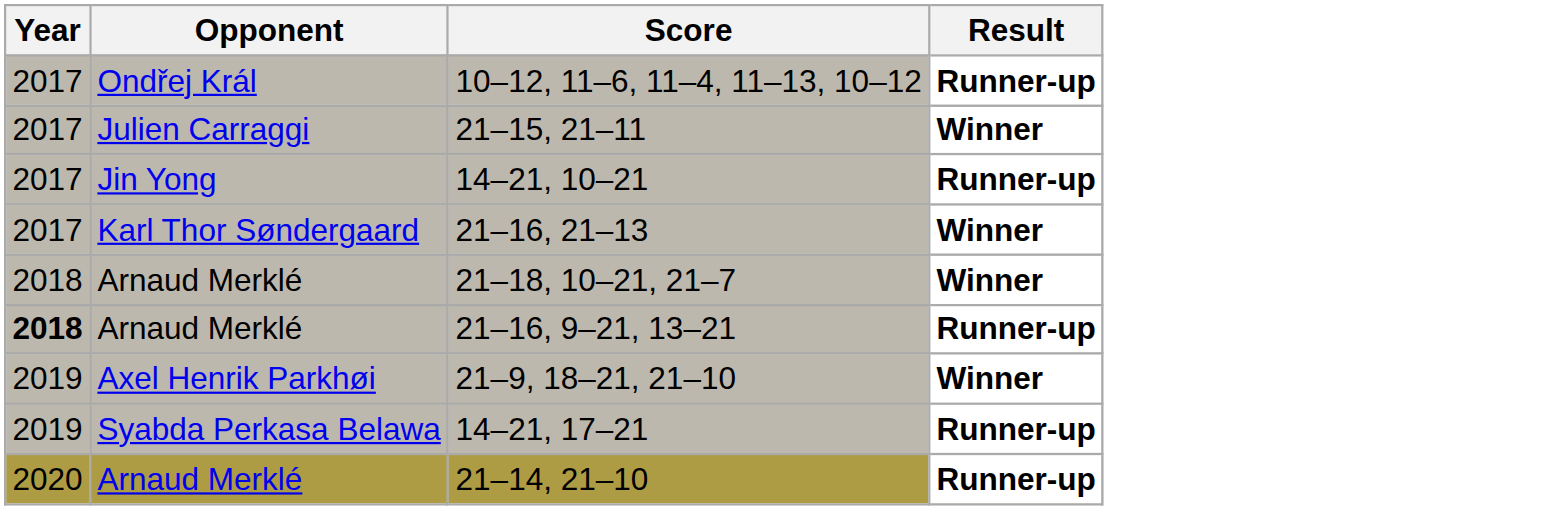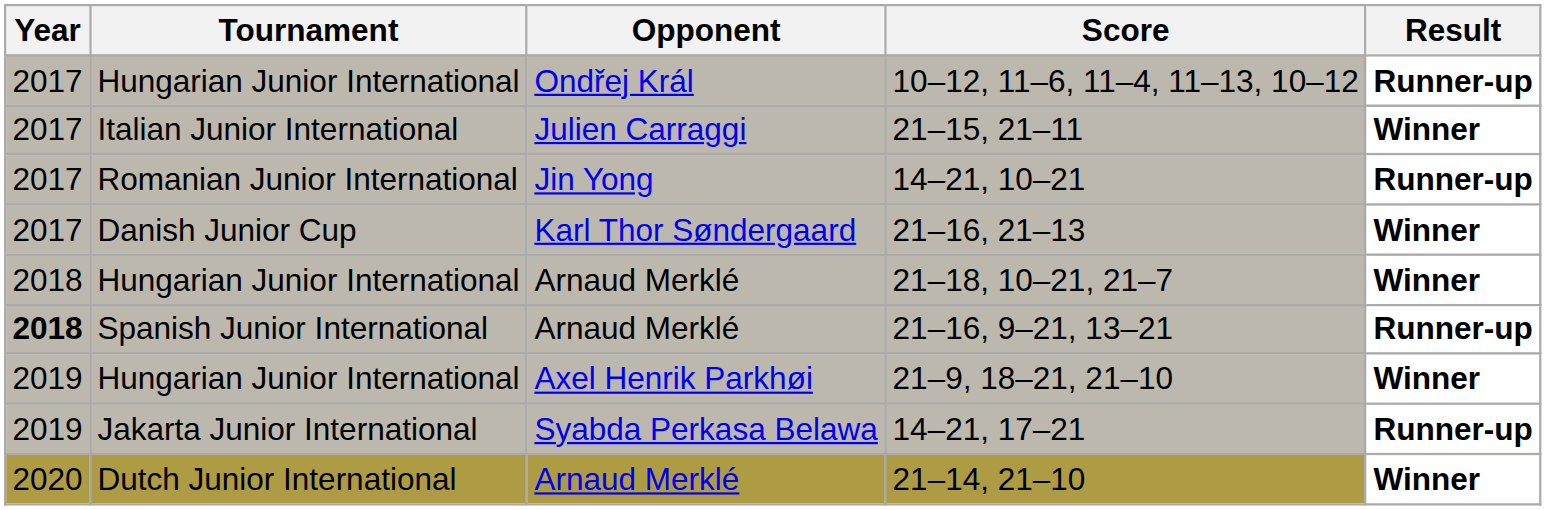+ column: Tournament | Hungarian Junior International | Italian Junior International | Romanian Junior International | Danish Junior Cup | Hungarian Junior International | Spanish Junior International | Hungarian Junior International | Jakarta Junior International | Dutch Junior International
21–14, 21–10 | Result: Runner-up -> Winner
